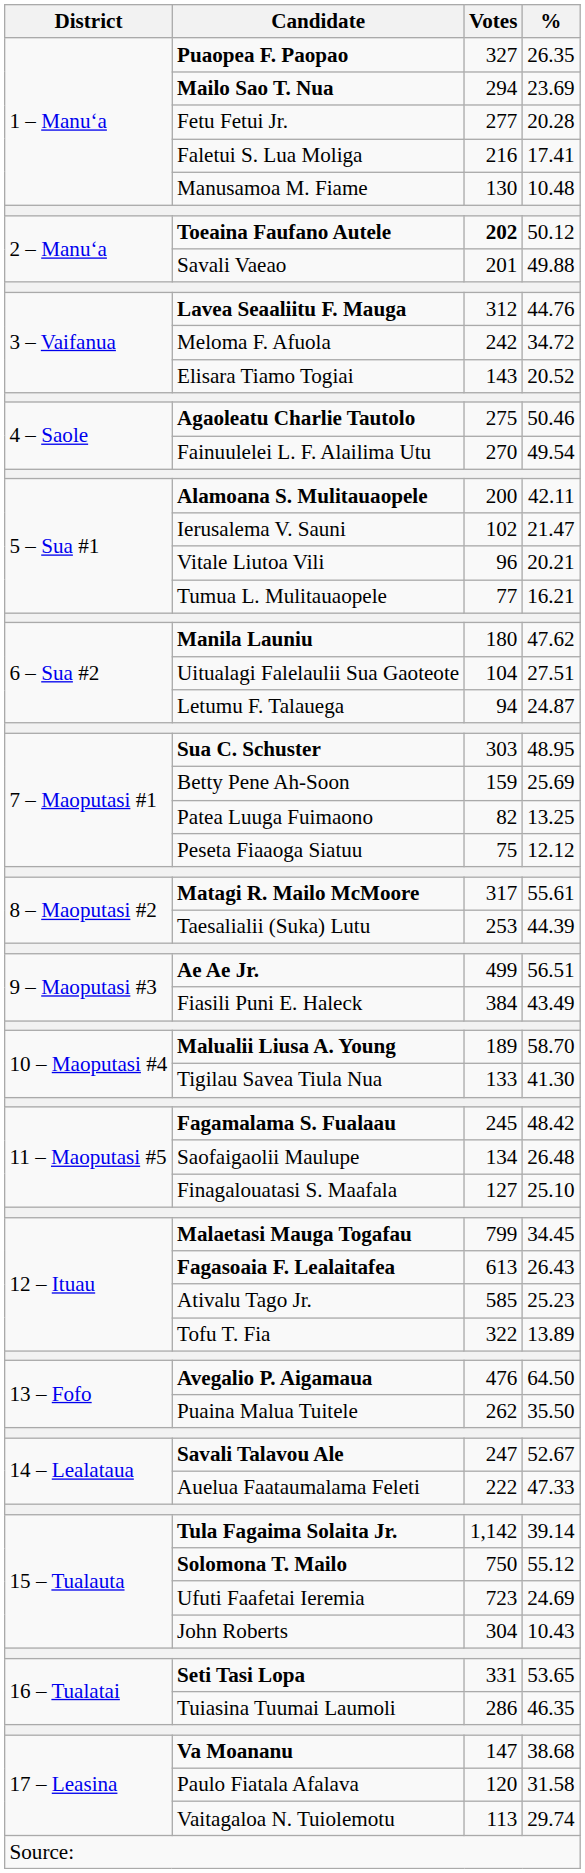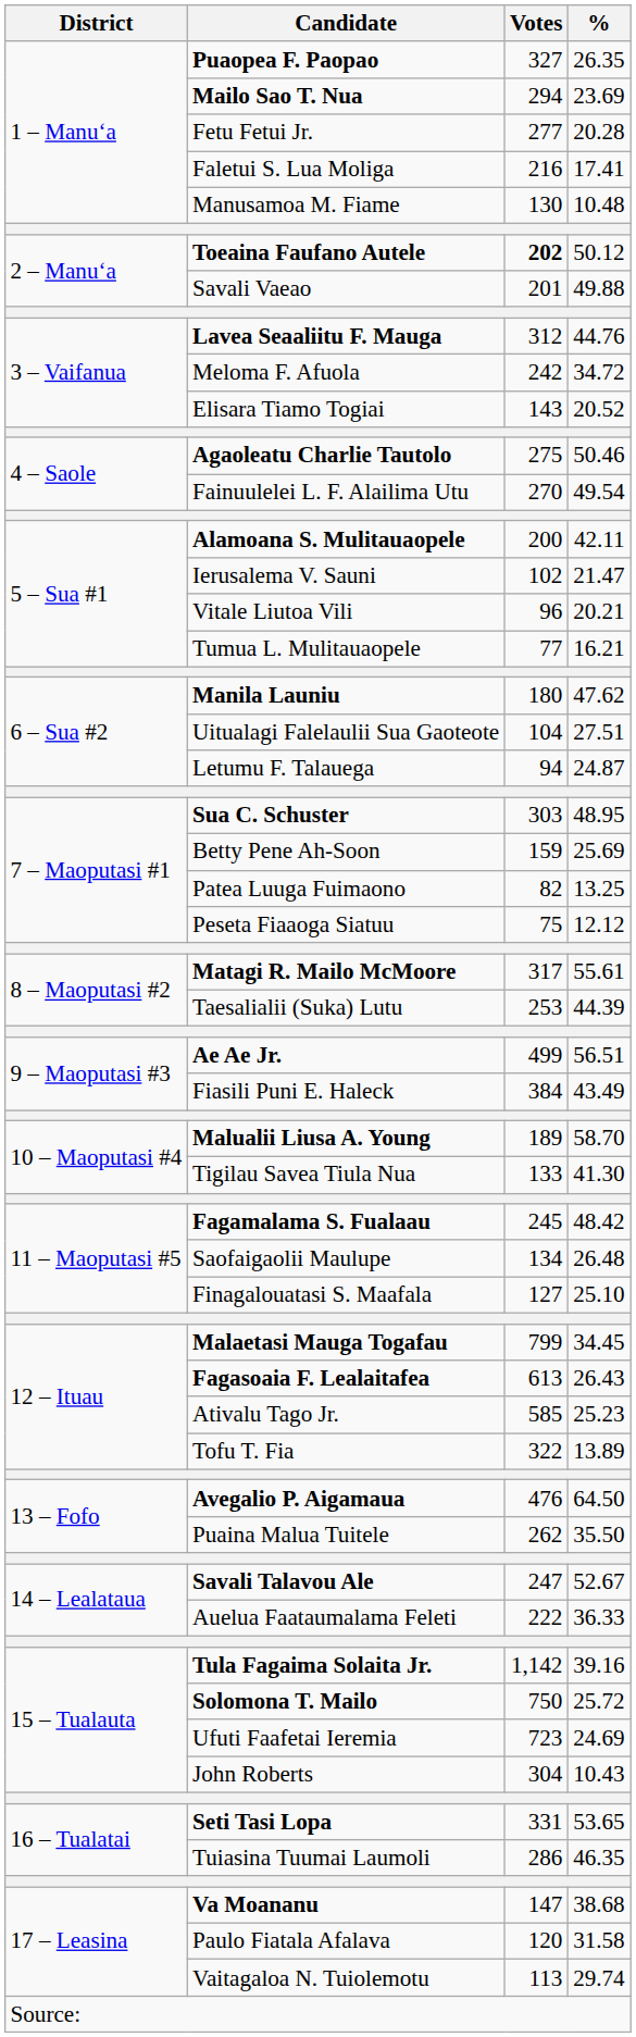Auelua Faataumalama Feleti | %: 47.33 -> 36.33
Tula Fagaima Solaita Jr. | %: 39.14 -> 39.16
Solomona T. Mailo | %: 55.12 -> 25.72
